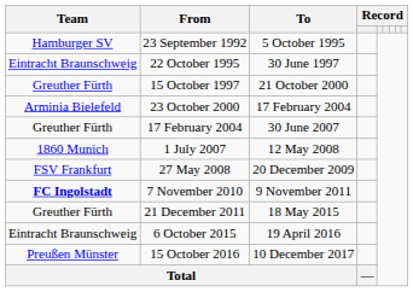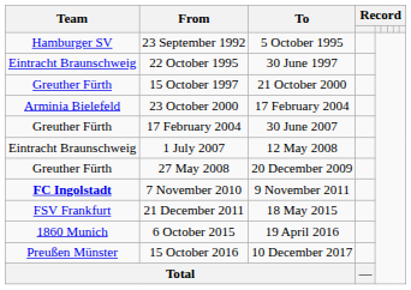1 July 2007 | Team: 1860 Munich -> Eintracht Braunschweig
27 May 2008 | Team: FSV Frankfurt -> Greuther Fürth
21 December 2011 | Team: Greuther Fürth -> FSV Frankfurt
6 October 2015 | Team: Eintracht Braunschweig -> 1860 Munich
